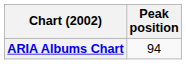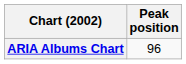ARIA Albums Chart | Peak position: 94 -> 96
